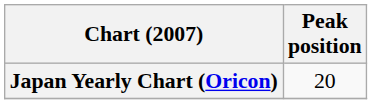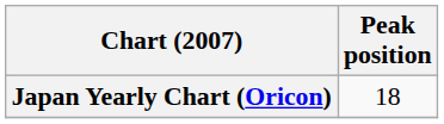Japan Yearly Chart (Oricon) | Peak position: 20 -> 18
